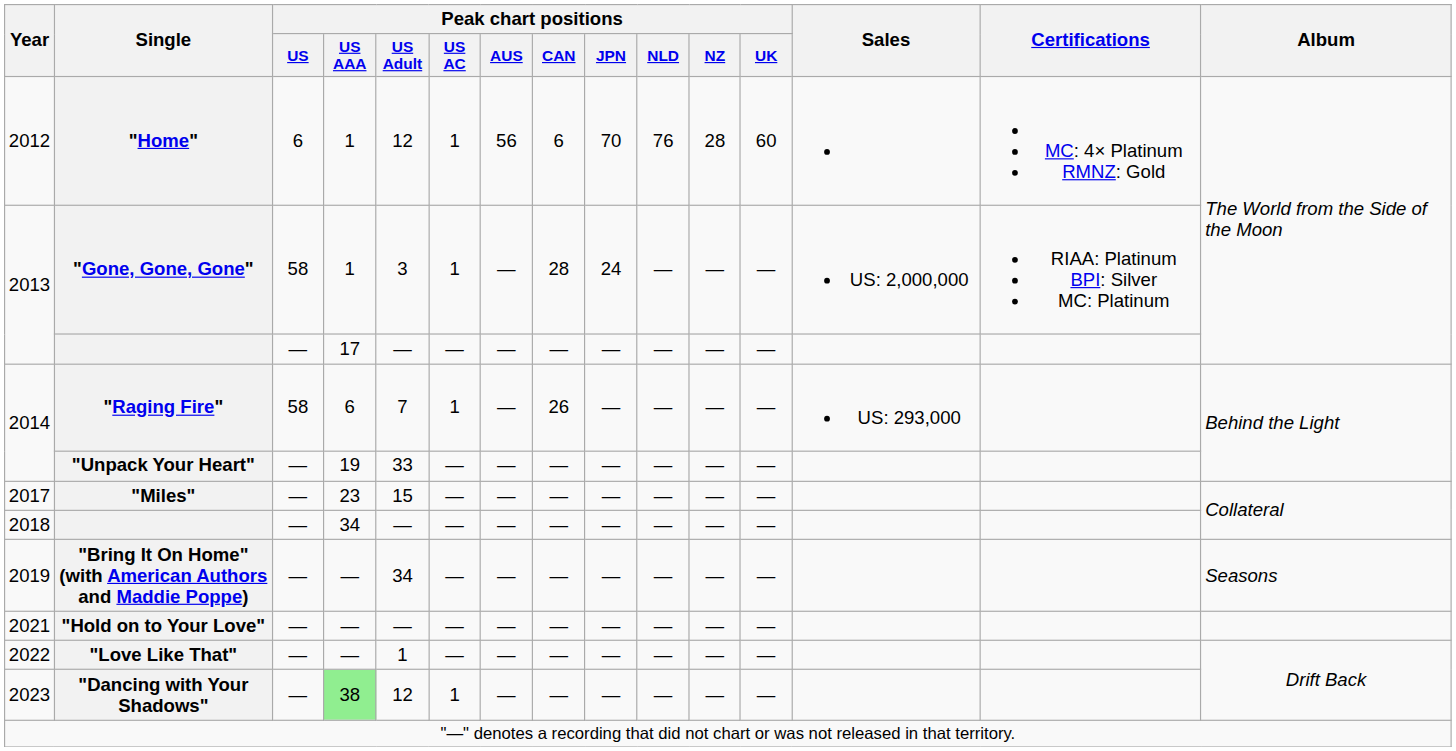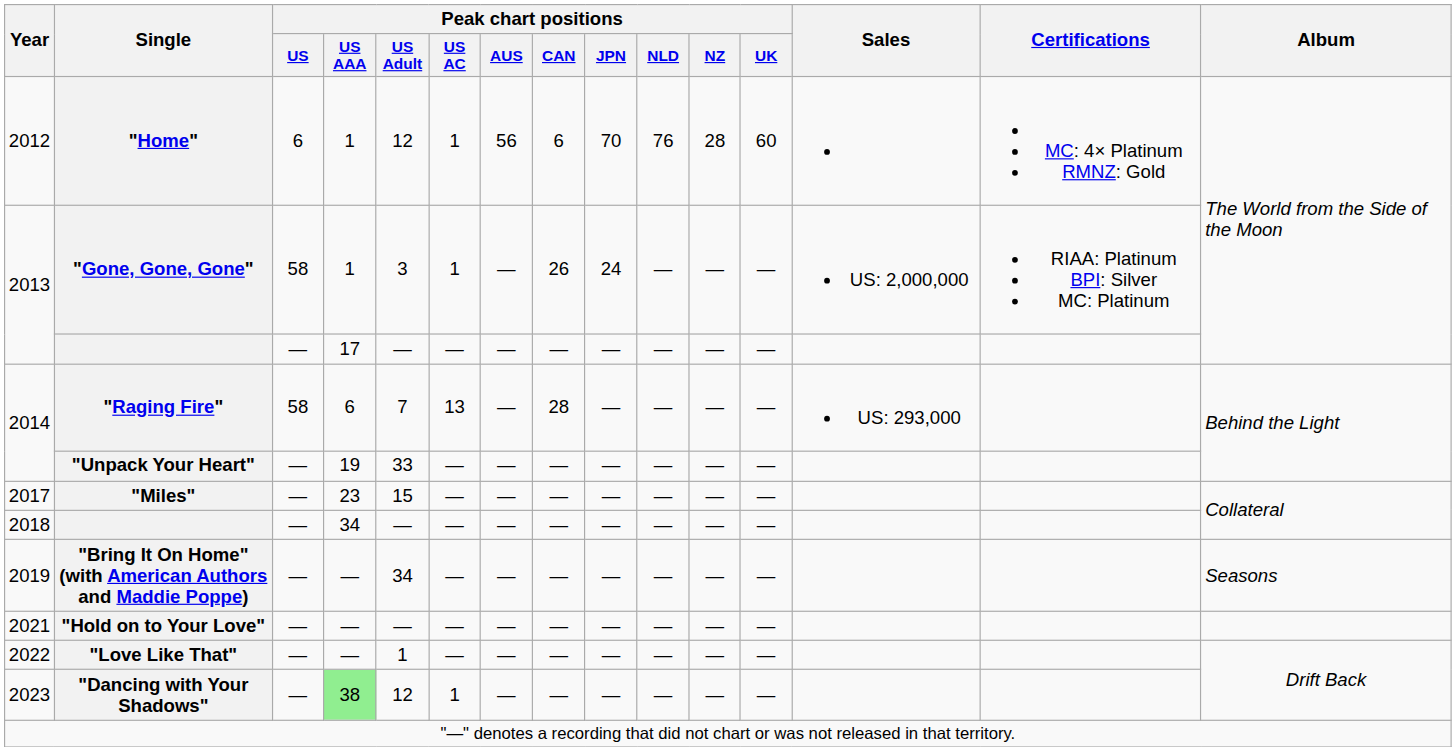"Gone, Gone, Gone" | Peak chart positions / CAN: 28 -> 26
"Raging Fire" | Peak chart positions / US AC: 1 -> 13
"Raging Fire" | Peak chart positions / CAN: 26 -> 28
